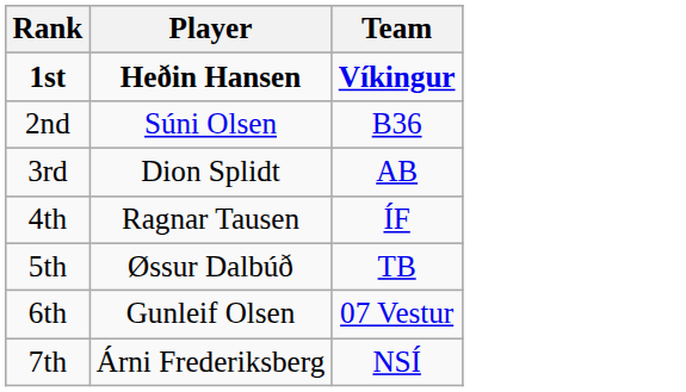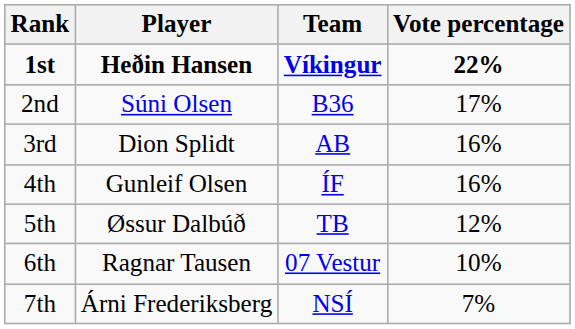+ column: Vote percentage | 22% | 17% | 16% | 16% | 12% | 10% | 7%
4th | Player: Ragnar Tausen -> Gunleif Olsen
6th | Player: Gunleif Olsen -> Ragnar Tausen
